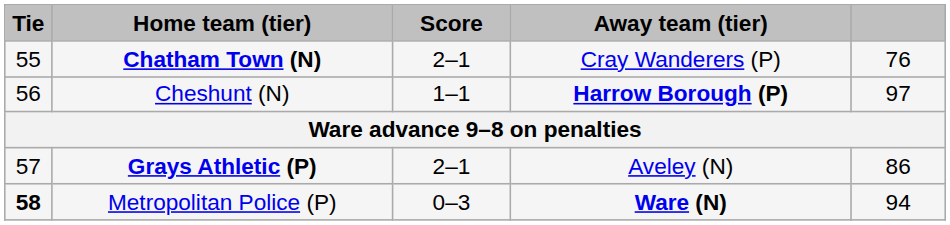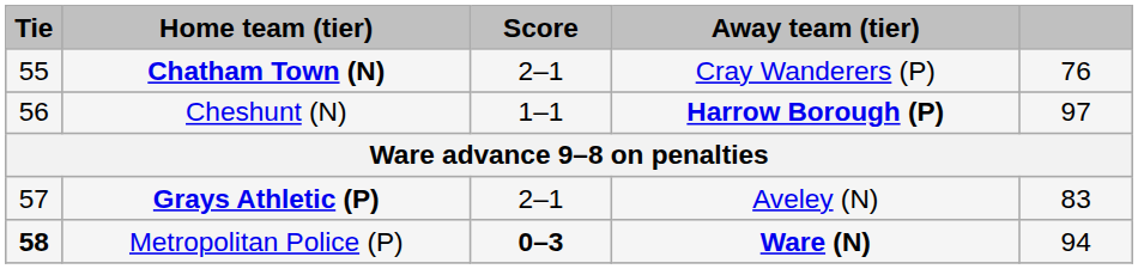Grays Athletic (P) | column 5: 86 -> 83
Metropolitan Police (P) | Score: normal -> bold
